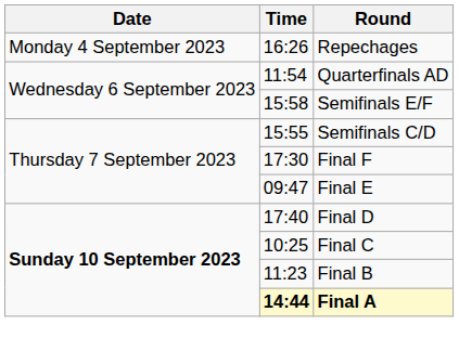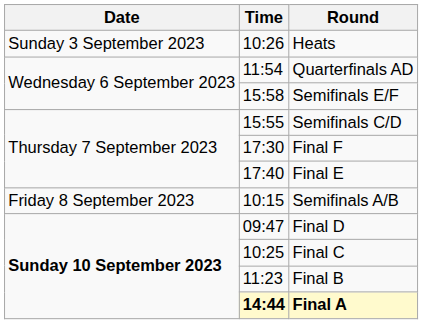+ row: Sunday 3 September 2023 | 10:26 | Heats
- row: Monday 4 September 2023 | 16:26 | Repechages
Final E | Time: 09:47 -> 17:40
+ row: Friday 8 September 2023 | 10:15 | Semifinals A/B
Final D | Time: 17:40 -> 09:47
